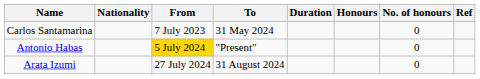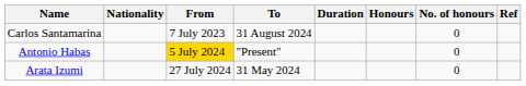Carlos Santamarina | To: 31 May 2024 -> 31 August 2024
Arata Izumi | To: 31 August 2024 -> 31 May 2024
